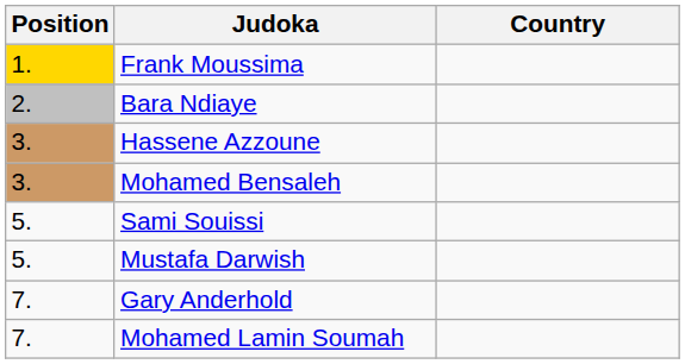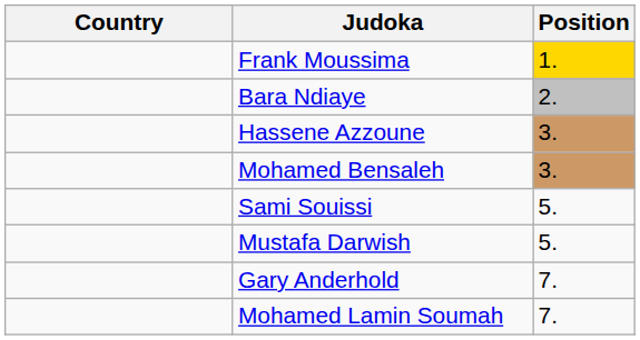columns swapped: Position <-> Country
